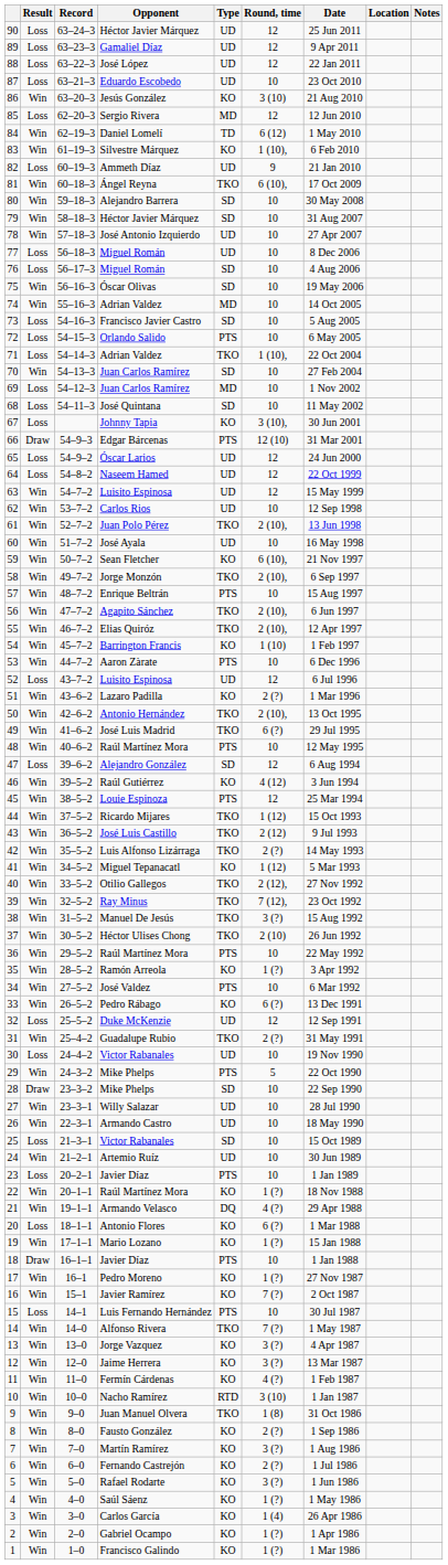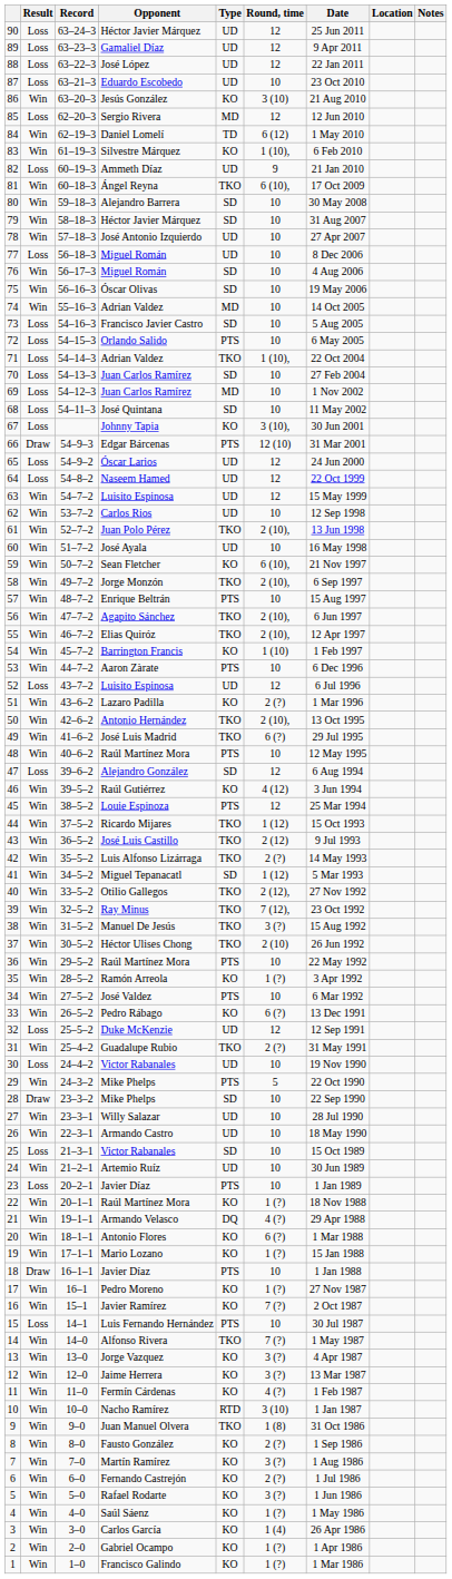76 | Result: Loss -> Win
70 | Result: Win -> Loss
41 | Type: KO -> SD
20 | Result: Loss -> Win
